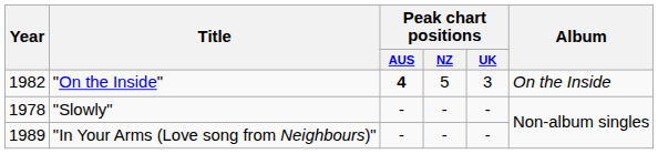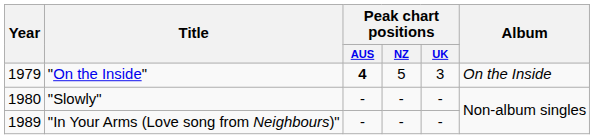"On the Inside" | Year: 1982 -> 1979
"Slowly" | Year: 1978 -> 1980
